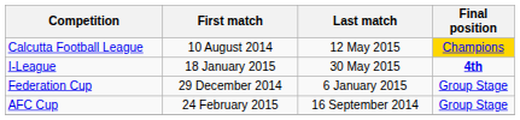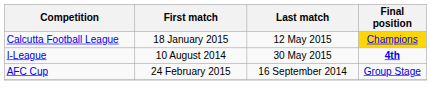Calcutta Football League | First match: 10 August 2014 -> 18 January 2015
I-League | First match: 18 January 2015 -> 10 August 2014
- row: Federation Cup | 29 December 2014 | 6 January 2015 | Group Stage
